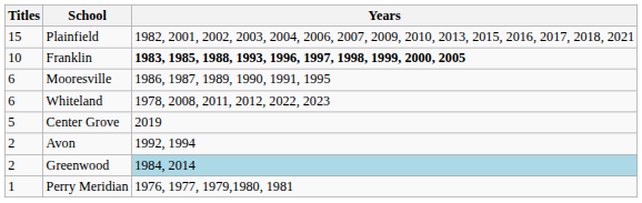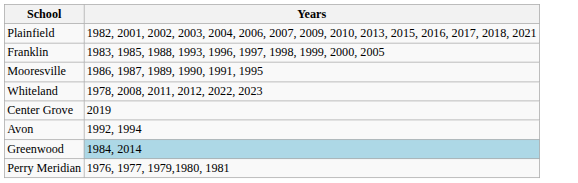- column: Titles | 15 | 10 | 6 | 6 | 5 | 2 | 2 | 1
Franklin | Years: bold -> normal
